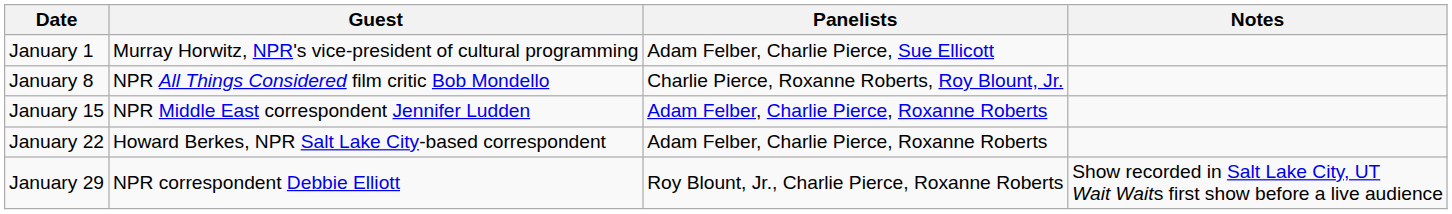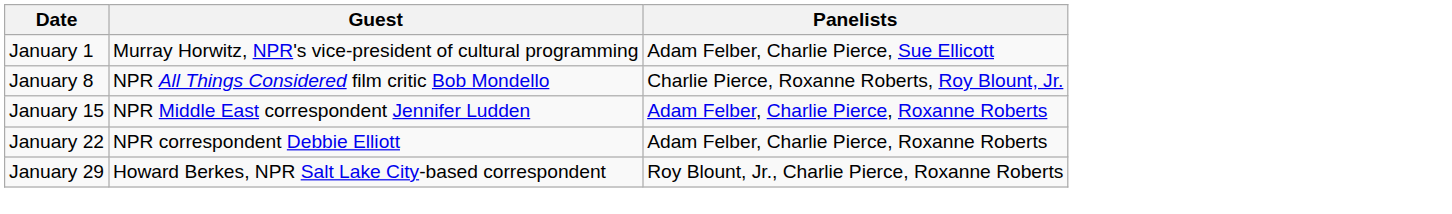- column: Notes | Show recorded in Salt Lake City, UT Wait Waits first show before a live audience
January 22 | Guest: Howard Berkes, NPR Salt Lake City-based correspondent -> NPR correspondent Debbie Elliott
January 29 | Guest: NPR correspondent Debbie Elliott -> Howard Berkes, NPR Salt Lake City-based correspondent
